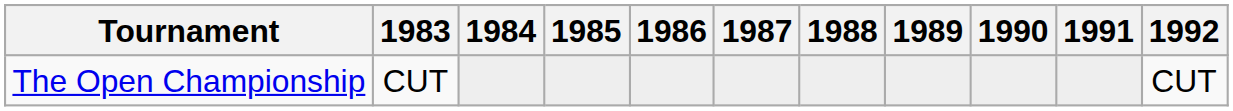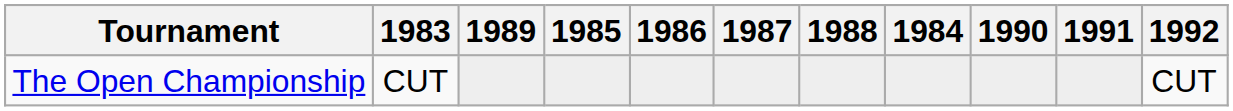columns swapped: 1984 <-> 1989
